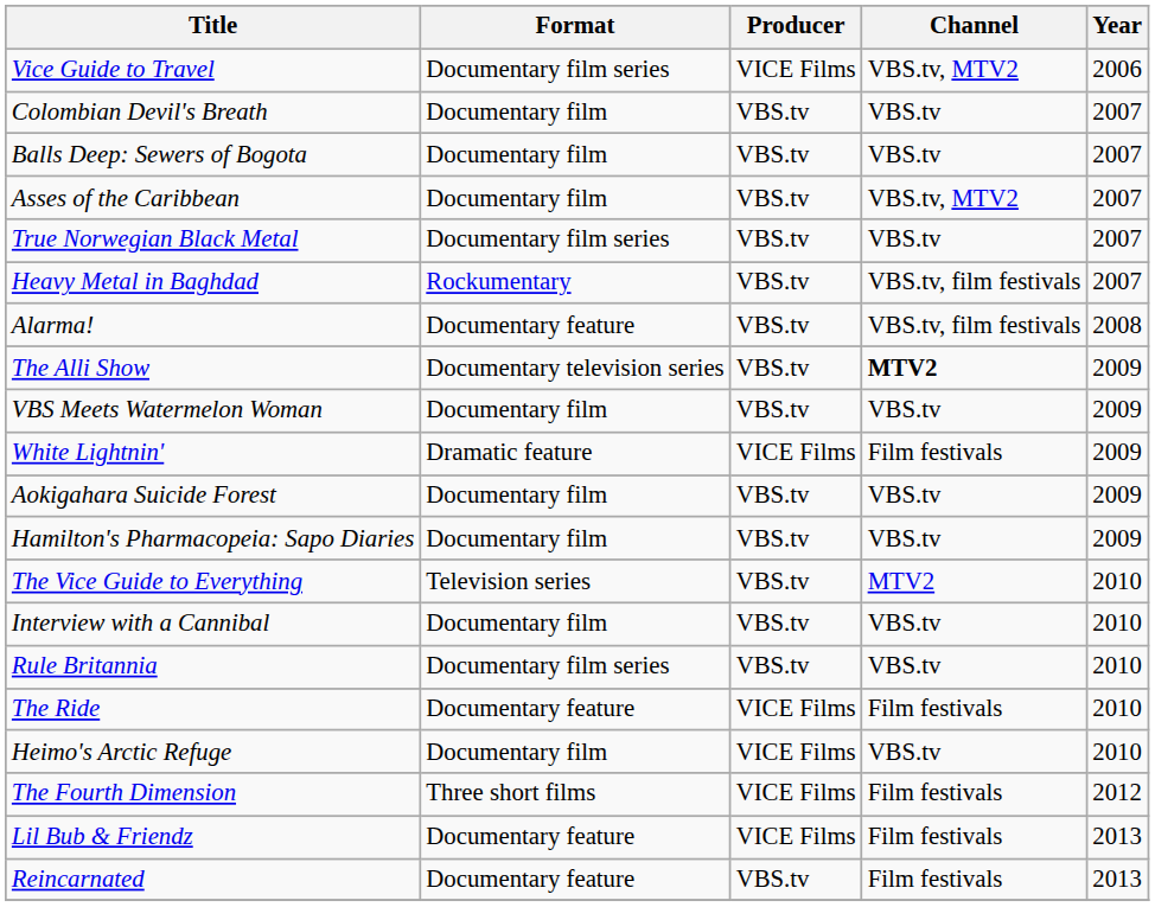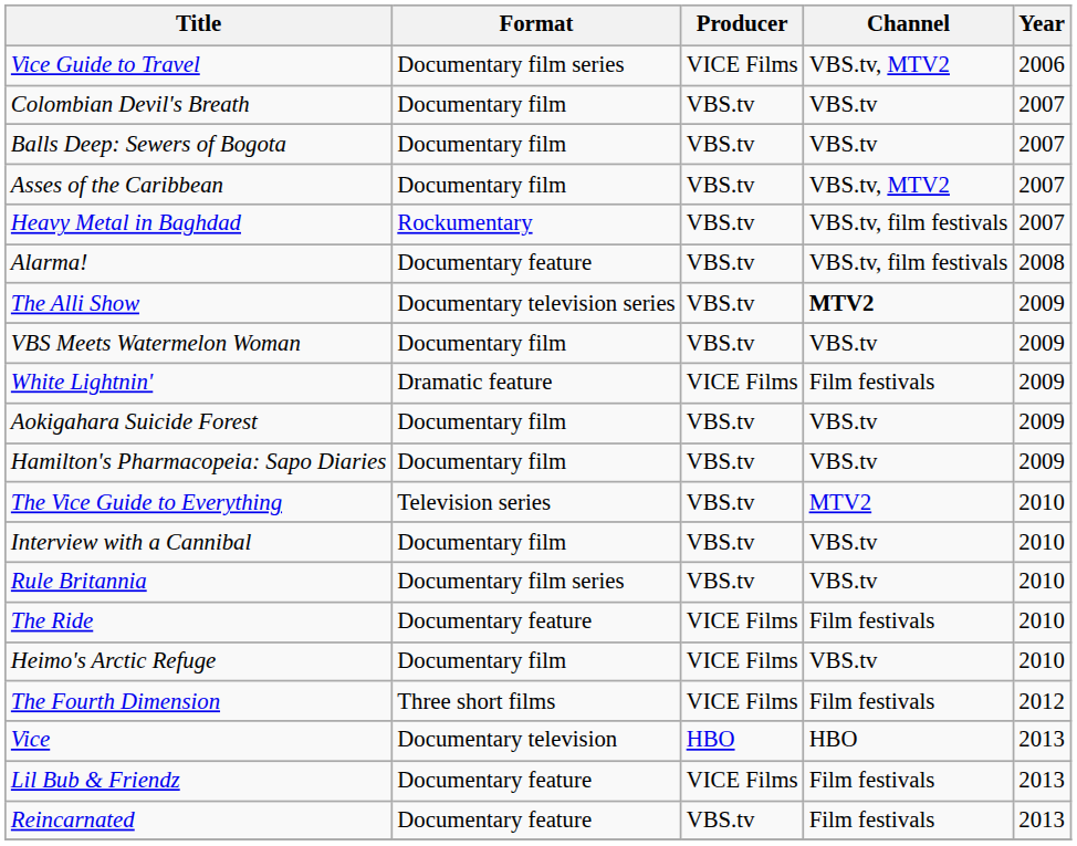- row: True Norwegian Black Metal | Documentary film series | VBS.tv | VBS.tv | 2007
+ row: Vice | Documentary television | HBO | HBO | 2013
